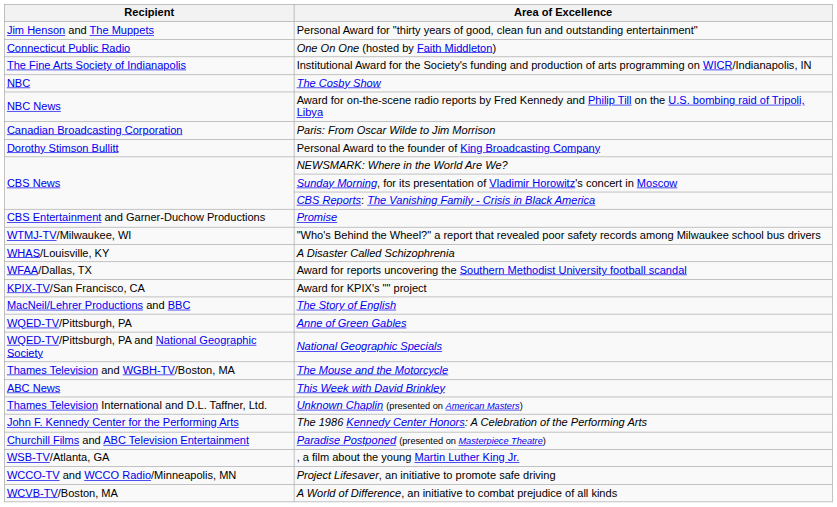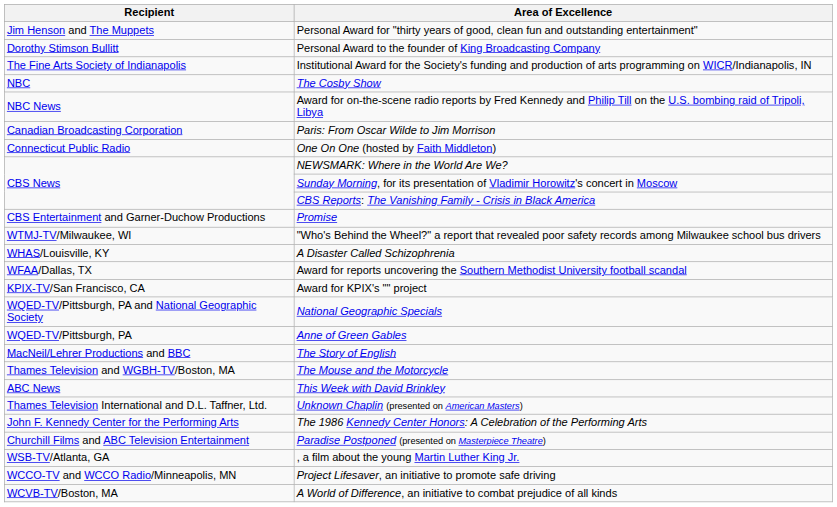rows swapped: Personal Award to the founder of King Broadcasting Company <-> One On One (hosted by Faith Middleton)
rows swapped: The Story of English <-> National Geographic Specials
